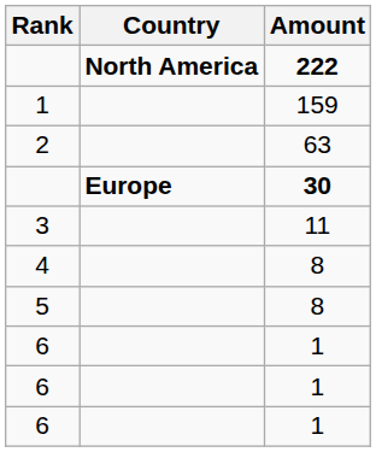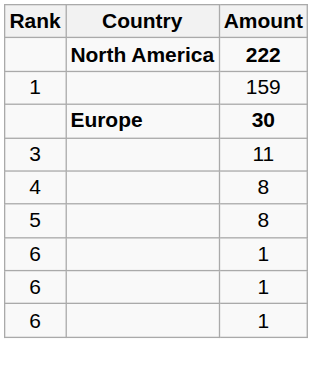- row: 2 | 63
